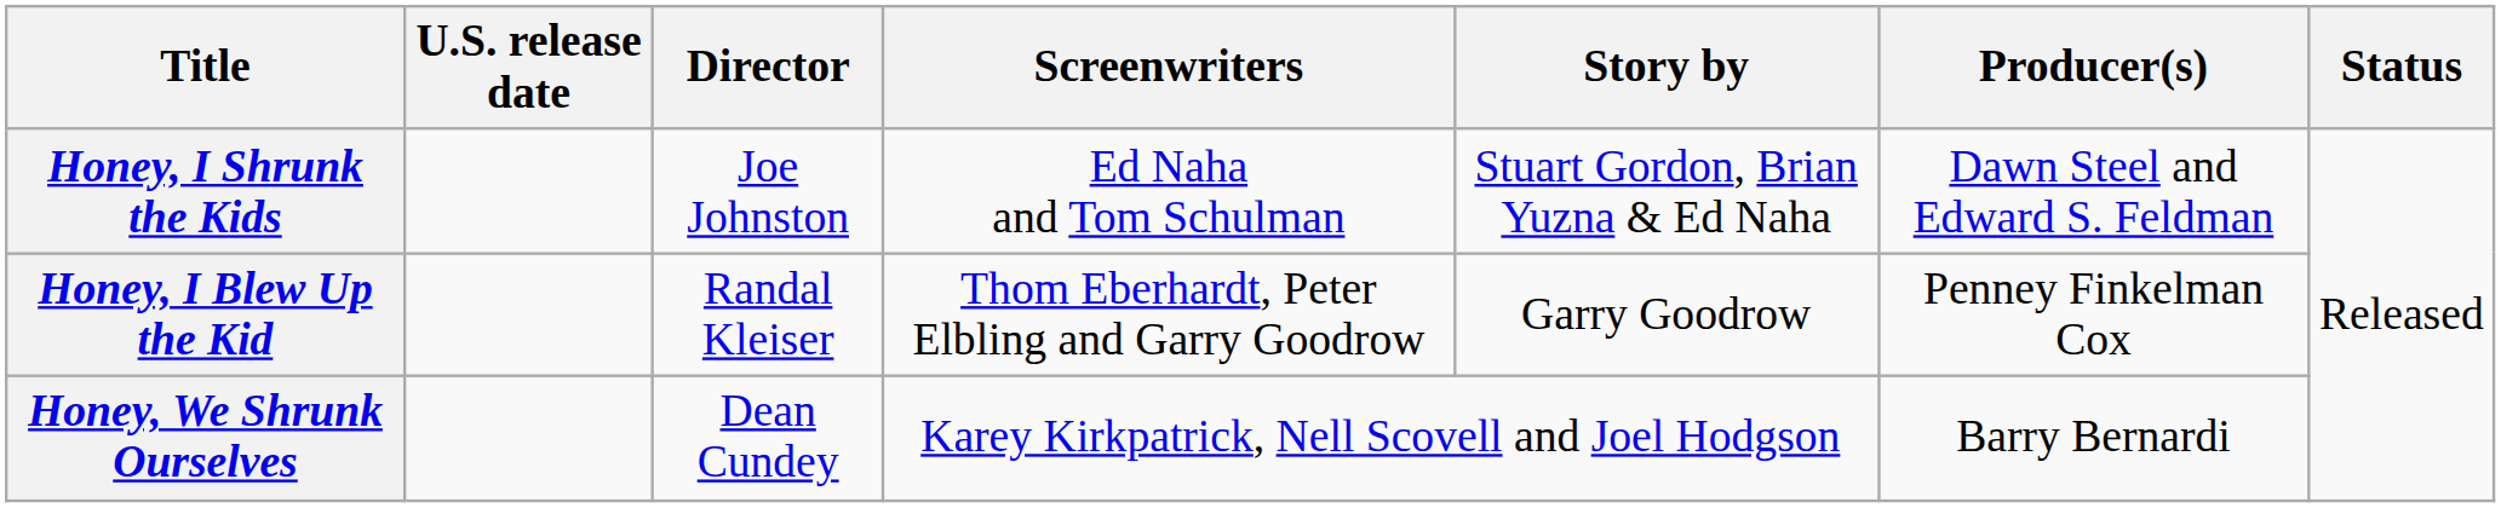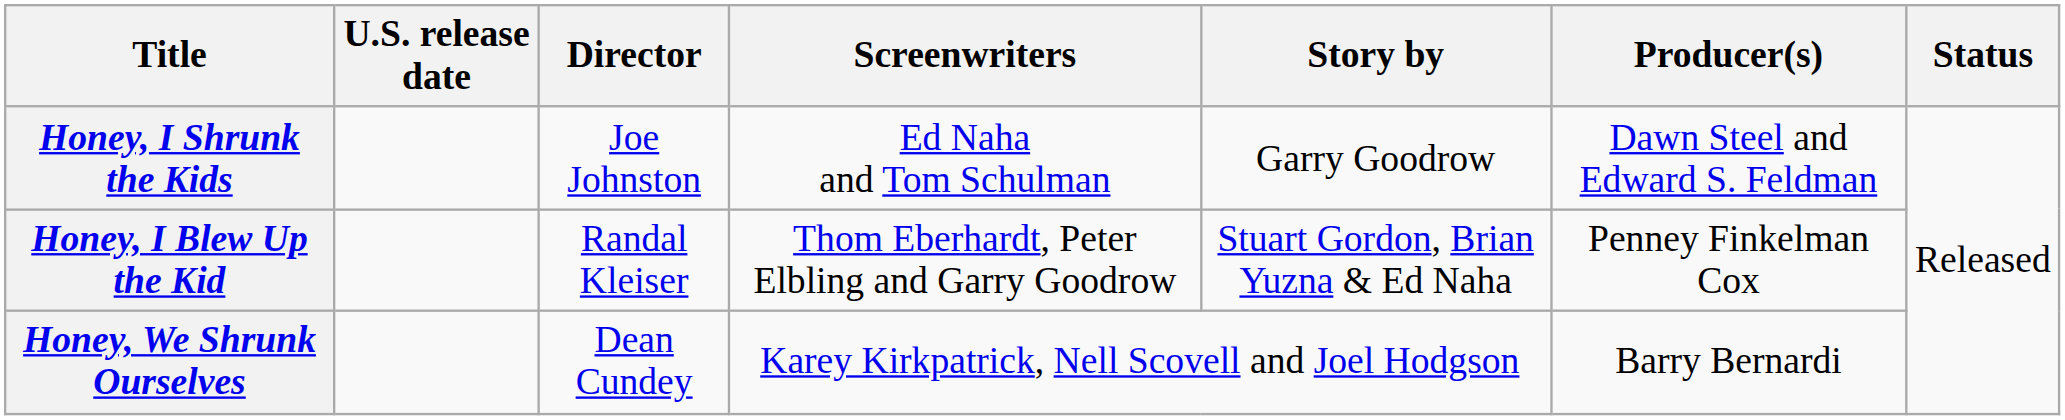Honey, I Shrunk the Kids | Story by: Stuart Gordon, Brian Yuzna & Ed Naha -> Garry Goodrow
Honey, I Blew Up the Kid | Story by: Garry Goodrow -> Stuart Gordon, Brian Yuzna & Ed Naha
